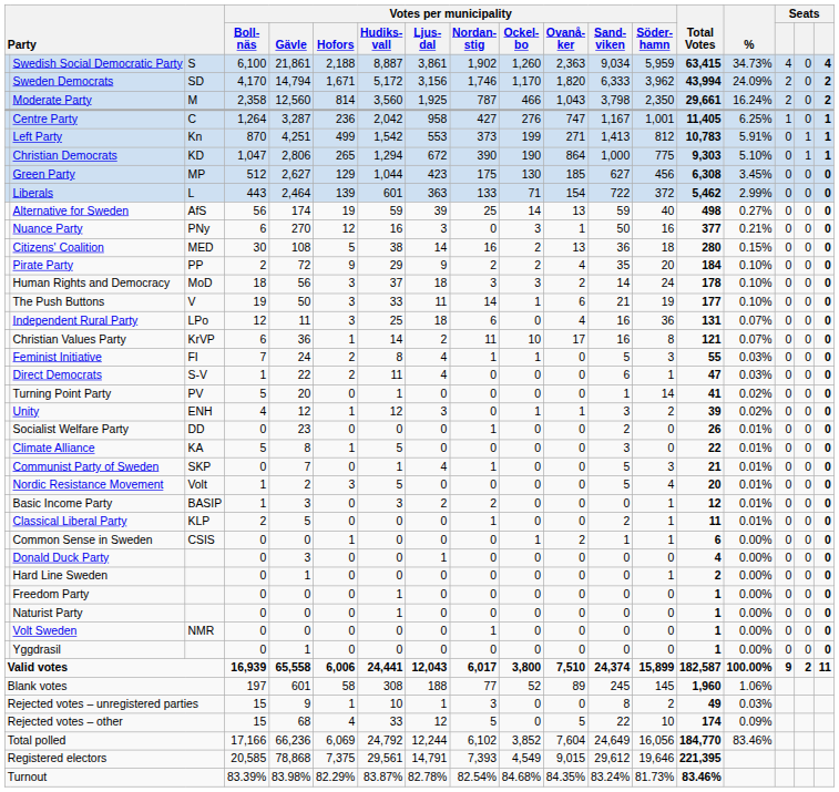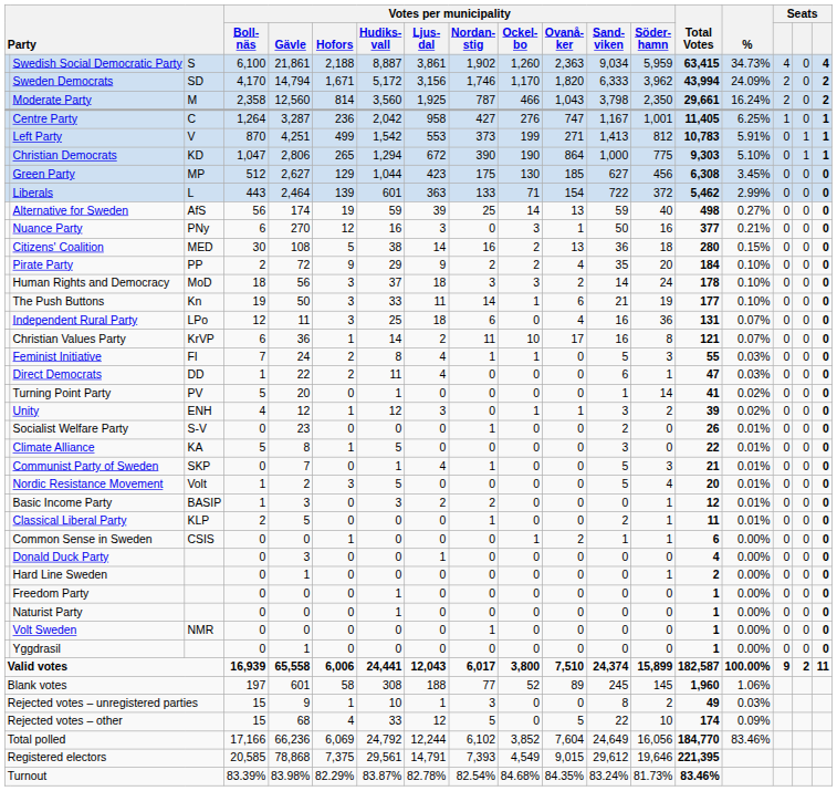Left Party | column 3: Kn -> V
The Push Buttons | column 3: V -> Kn
Direct Democrats | column 3: S-V -> DD
Socialist Welfare Party | column 3: DD -> S-V
